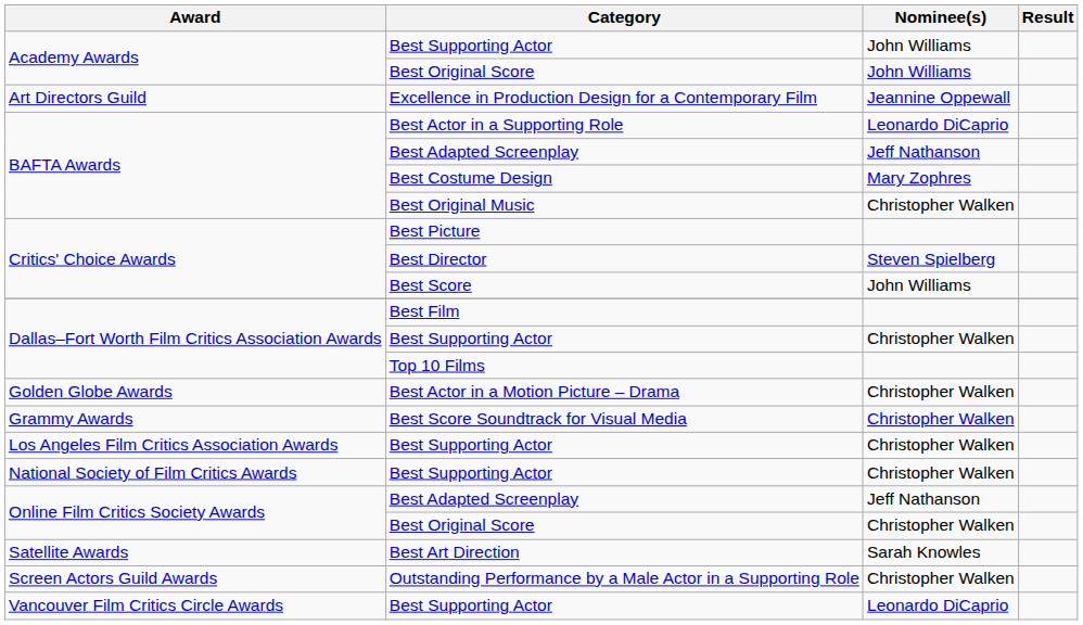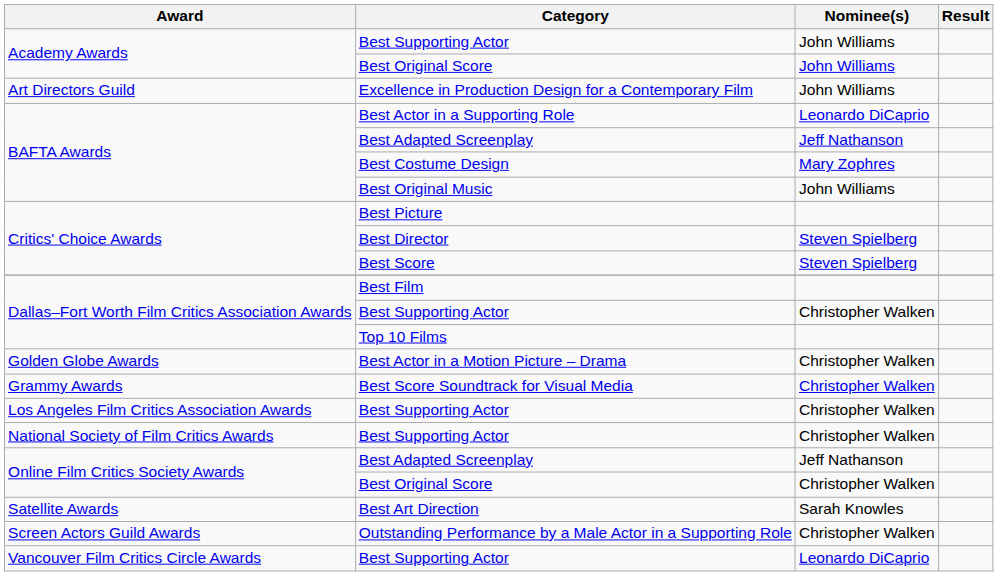Excellence in Production Design for a Contemporary Film | Nominee(s): Jeannine Oppewall -> John Williams
Best Original Music | Nominee(s): Christopher Walken -> John Williams
Best Score | Nominee(s): John Williams -> Steven Spielberg
